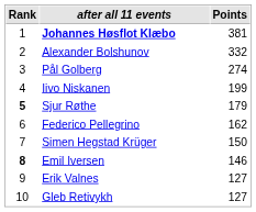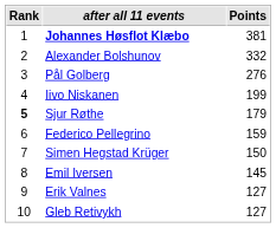Pål Golberg | Points: 274 -> 276
Federico Pellegrino | Points: 162 -> 159
Emil Iversen | Rank: bold -> normal
Emil Iversen | Points: 146 -> 145
